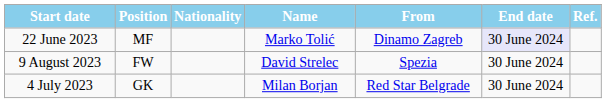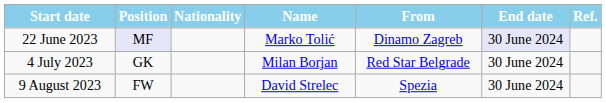22 June 2023 | Position: no background -> lavender background
rows swapped: 4 July 2023 <-> 9 August 2023
